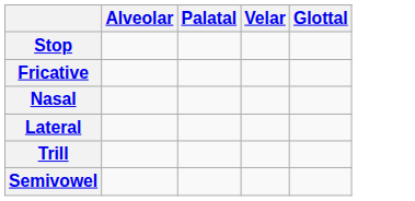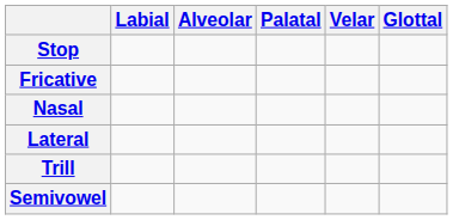+ column: Labial
